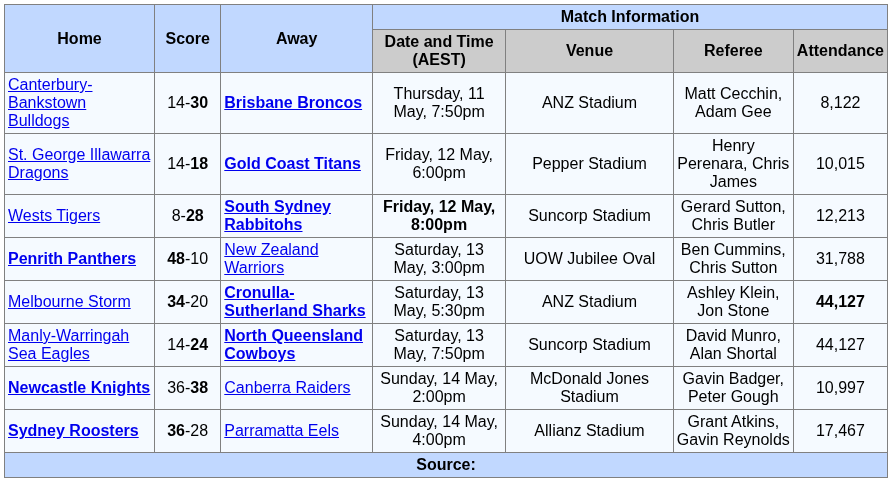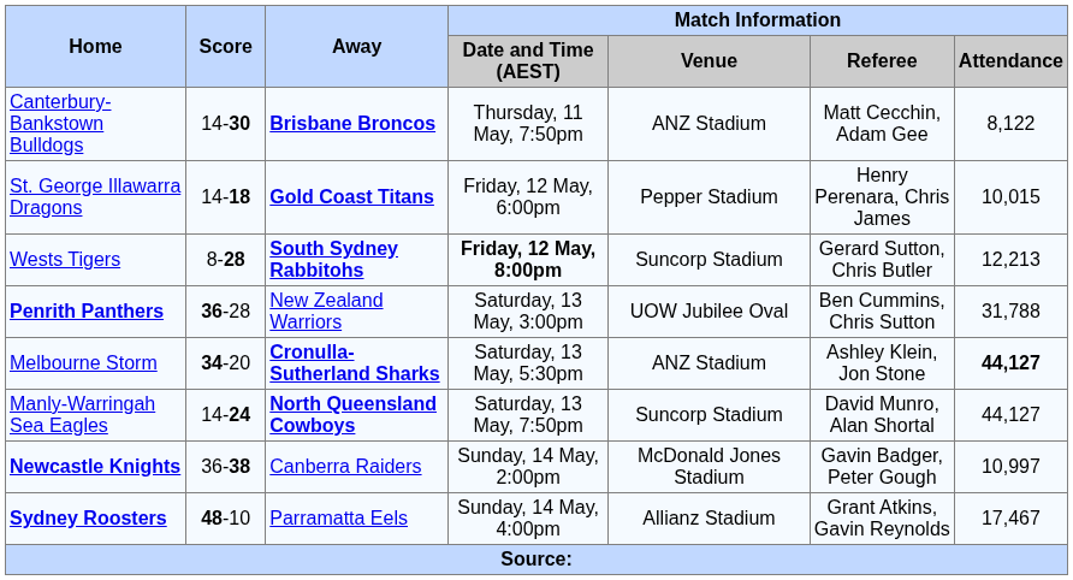Penrith Panthers | Score: 48-10 -> 36-28
Sydney Roosters | Score: 36-28 -> 48-10
